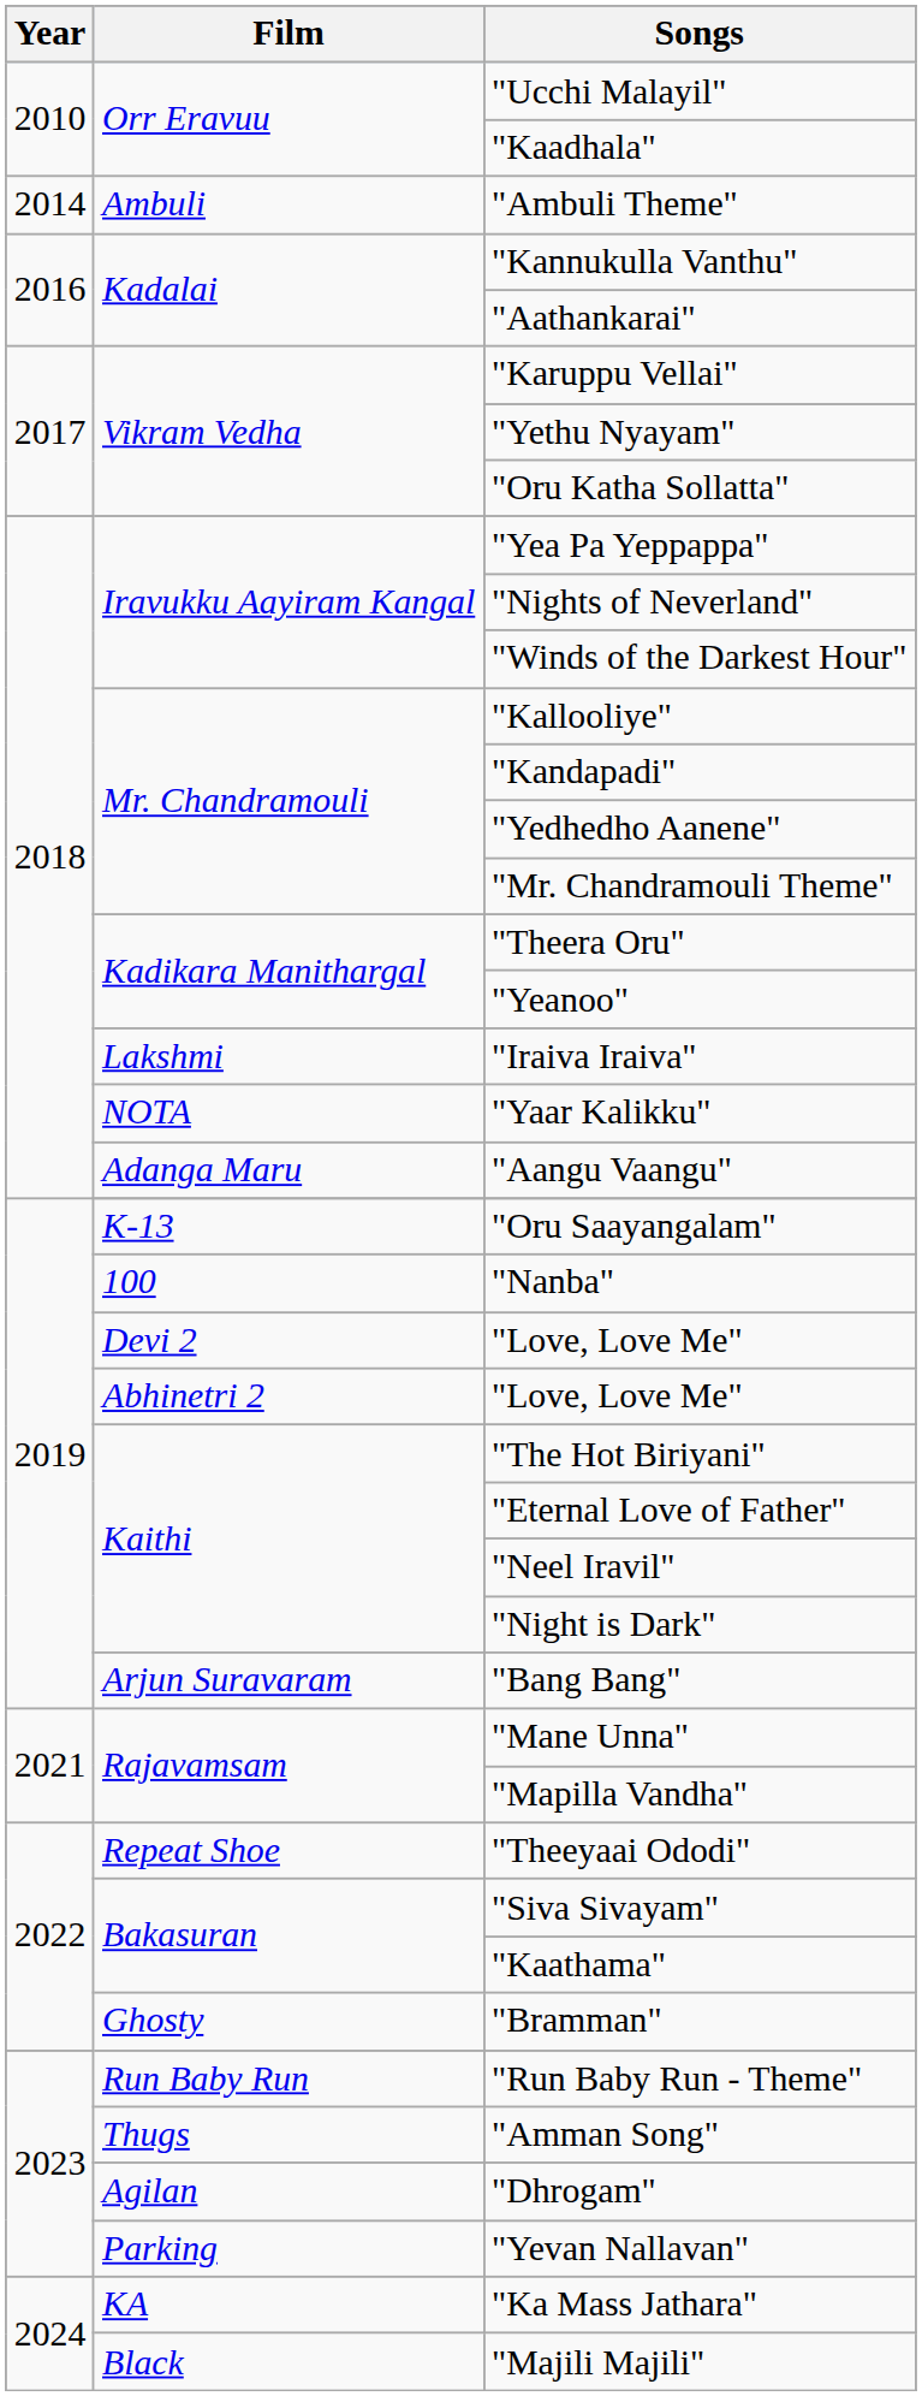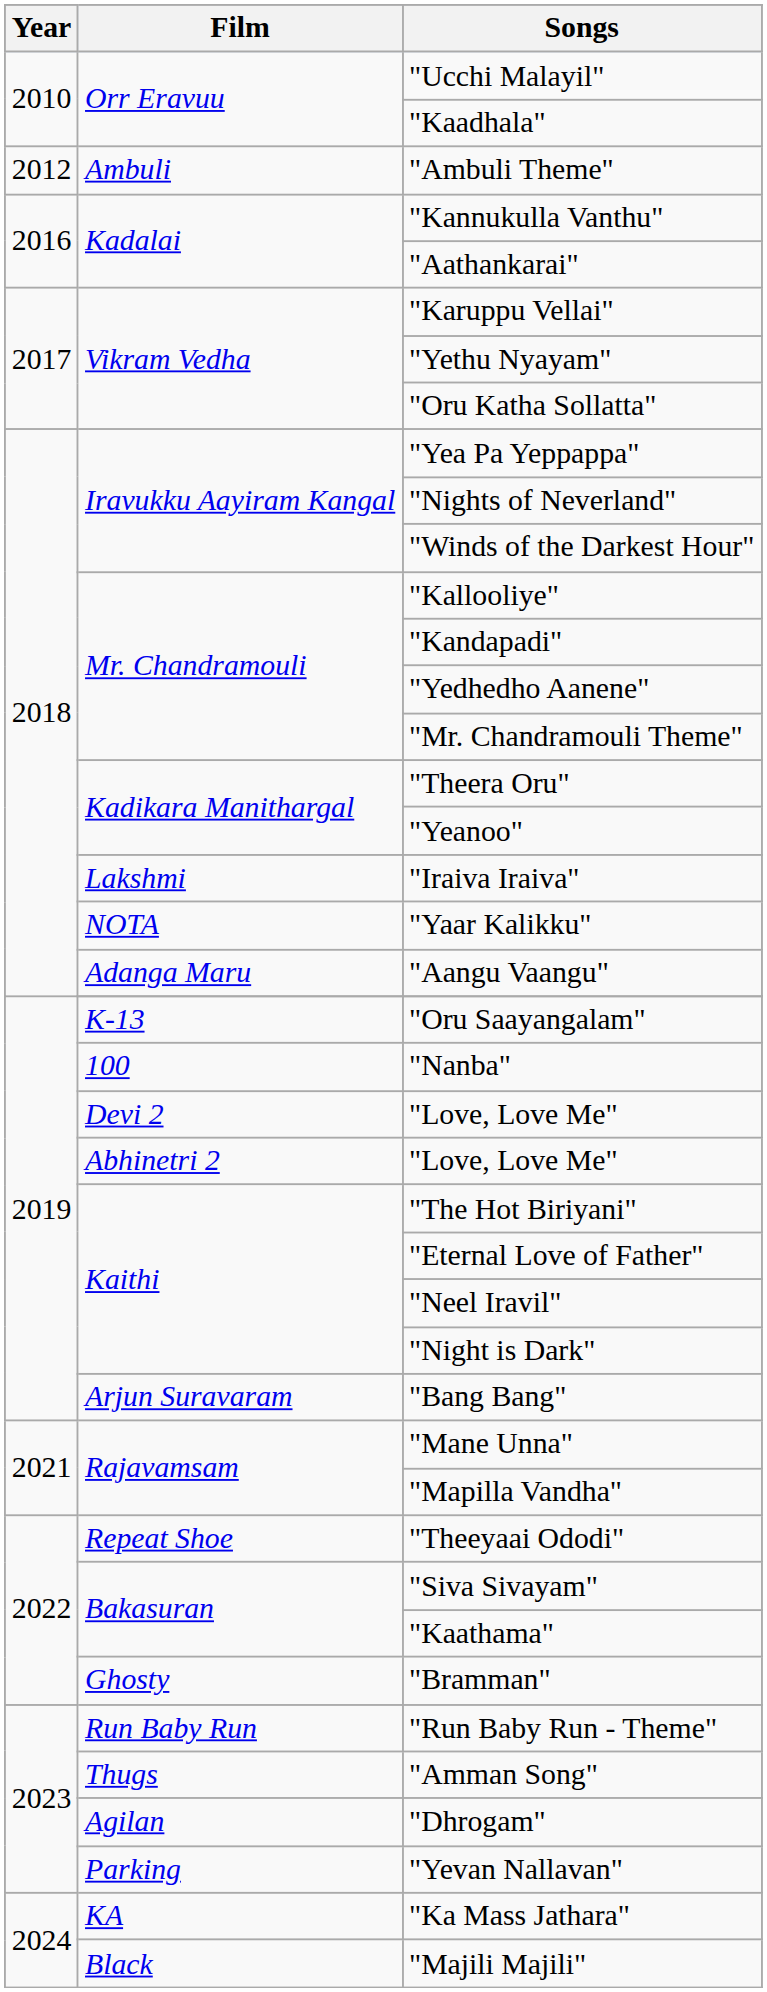"Ambuli Theme" | Year: 2014 -> 2012
